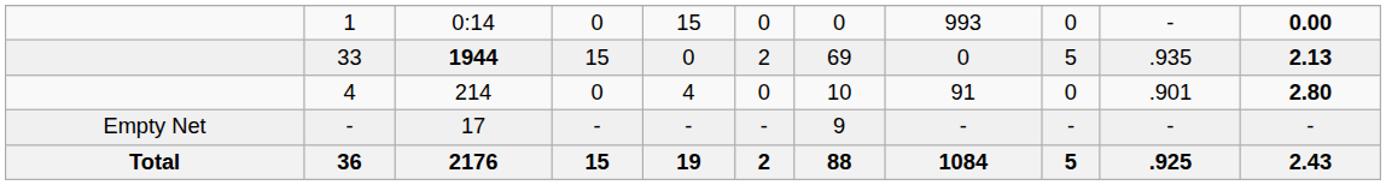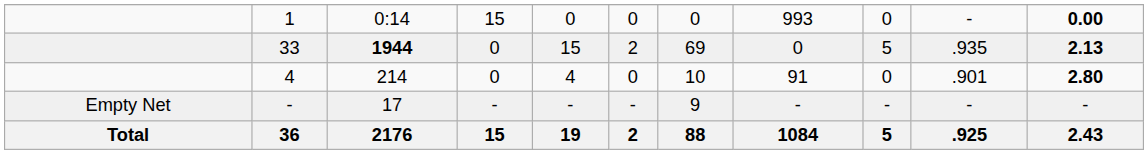1 | column 4: 0 -> 15
1 | column 5: 15 -> 0
33 | column 4: 15 -> 0
33 | column 5: 0 -> 15
